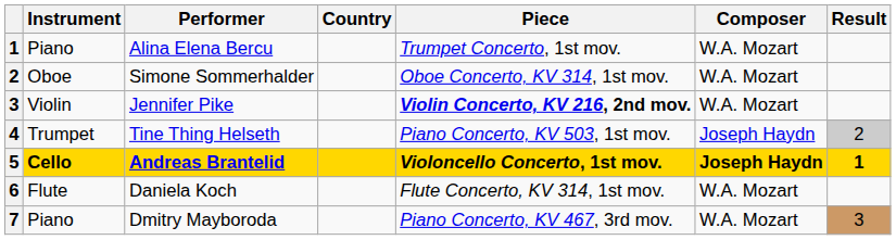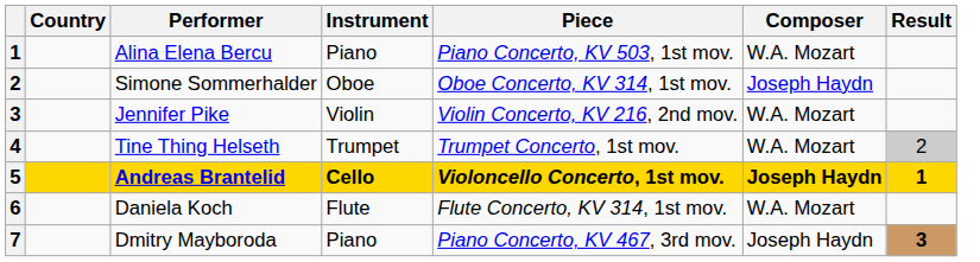columns swapped: Country <-> Instrument
Alina Elena Bercu | Piece: Trumpet Concerto, 1st mov. -> Piano Concerto, KV 503, 1st mov.
Simone Sommerhalder | Composer: W.A. Mozart -> Joseph Haydn
Jennifer Pike | Piece: bold -> normal
Tine Thing Helseth | Piece: Piano Concerto, KV 503, 1st mov. -> Trumpet Concerto, 1st mov.
Tine Thing Helseth | Composer: Joseph Haydn -> W.A. Mozart
Dmitry Mayboroda | Composer: W.A. Mozart -> Joseph Haydn
Dmitry Mayboroda | Result: normal -> bold
